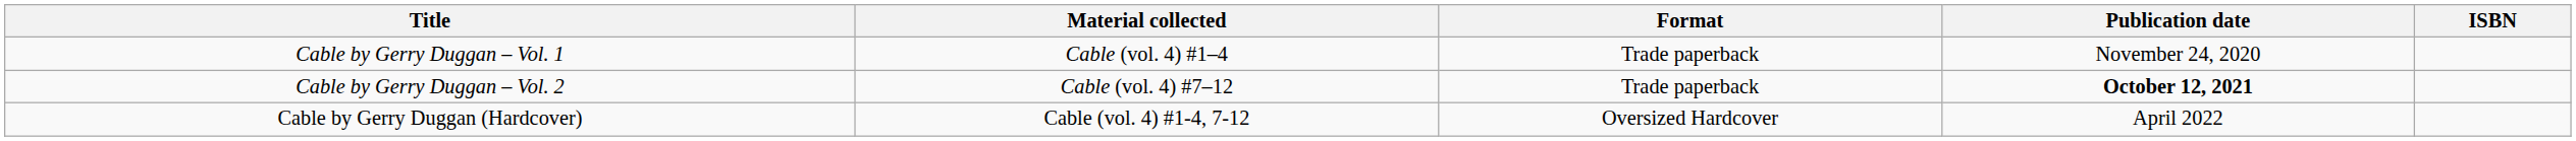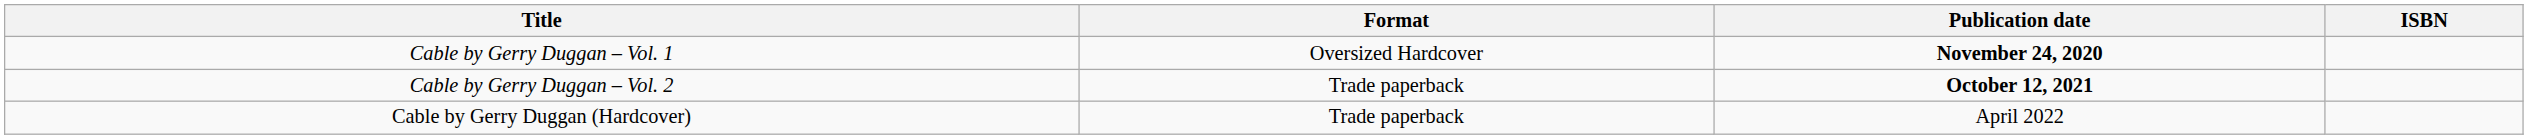- column: Material collected | Cable (vol. 4) #1–4 | Cable (vol. 4) #7–12 | Cable (vol. 4) #1-4, 7-12
Cable by Gerry Duggan – Vol. 1 | Format: Trade paperback -> Oversized Hardcover
Cable by Gerry Duggan – Vol. 1 | Publication date: normal -> bold
Cable by Gerry Duggan (Hardcover) | Format: Oversized Hardcover -> Trade paperback
